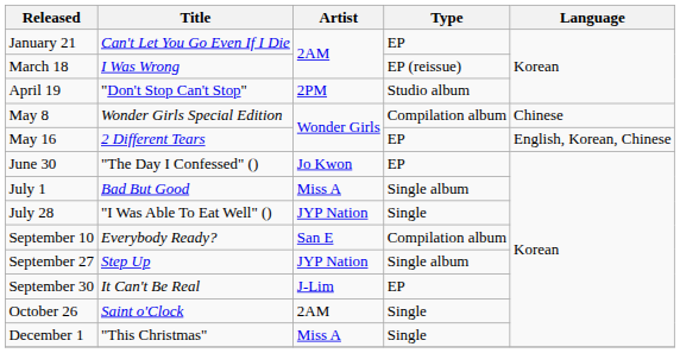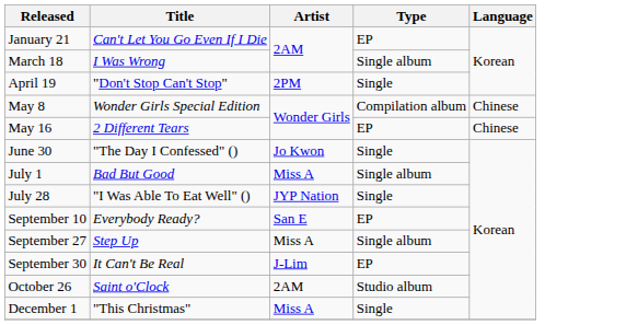March 18 | Type: EP (reissue) -> Single album
April 19 | Type: Studio album -> Single
May 16 | Language: English, Korean, Chinese -> Chinese
June 30 | Type: EP -> Single
September 10 | Type: Compilation album -> EP
September 27 | Artist: JYP Nation -> Miss A
October 26 | Type: Single -> Studio album
